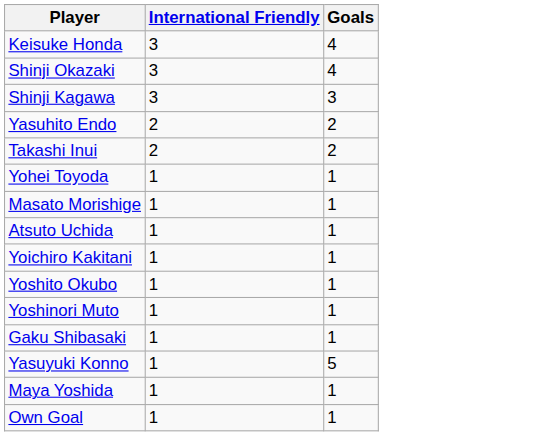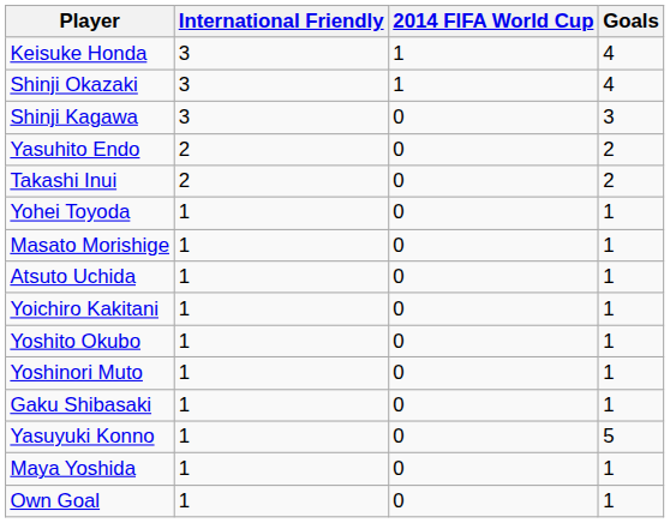+ column: 2014 FIFA World Cup | 1 | 1 | 0 | 0 | 0 | 0 | 0 | 0 | 0 | 0 | 0 | 0 | 0 | 0 | 0
